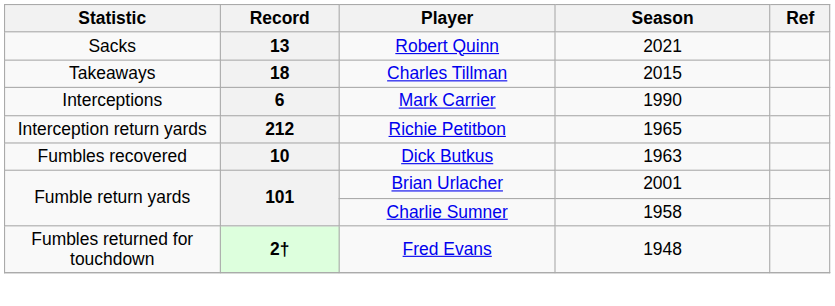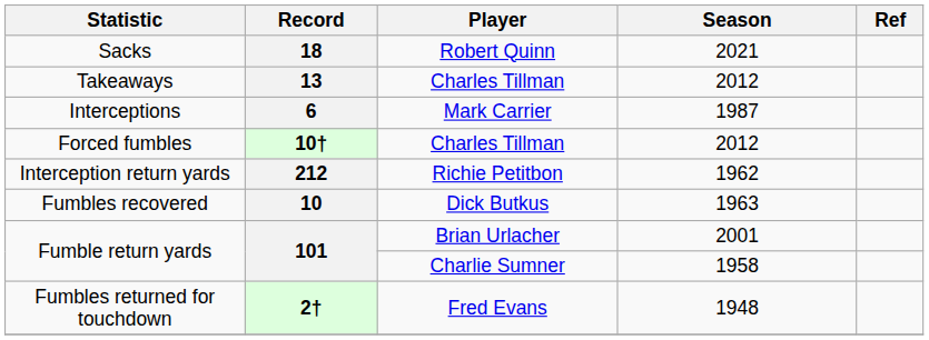Sacks | Record: 13 -> 18
Takeaways | Record: 18 -> 13
Takeaways | Season: 2015 -> 2012
Interceptions | Season: 1990 -> 1987
+ row: Forced fumbles | 10† | Charles Tillman | 2012
Interception return yards | Season: 1965 -> 1962
